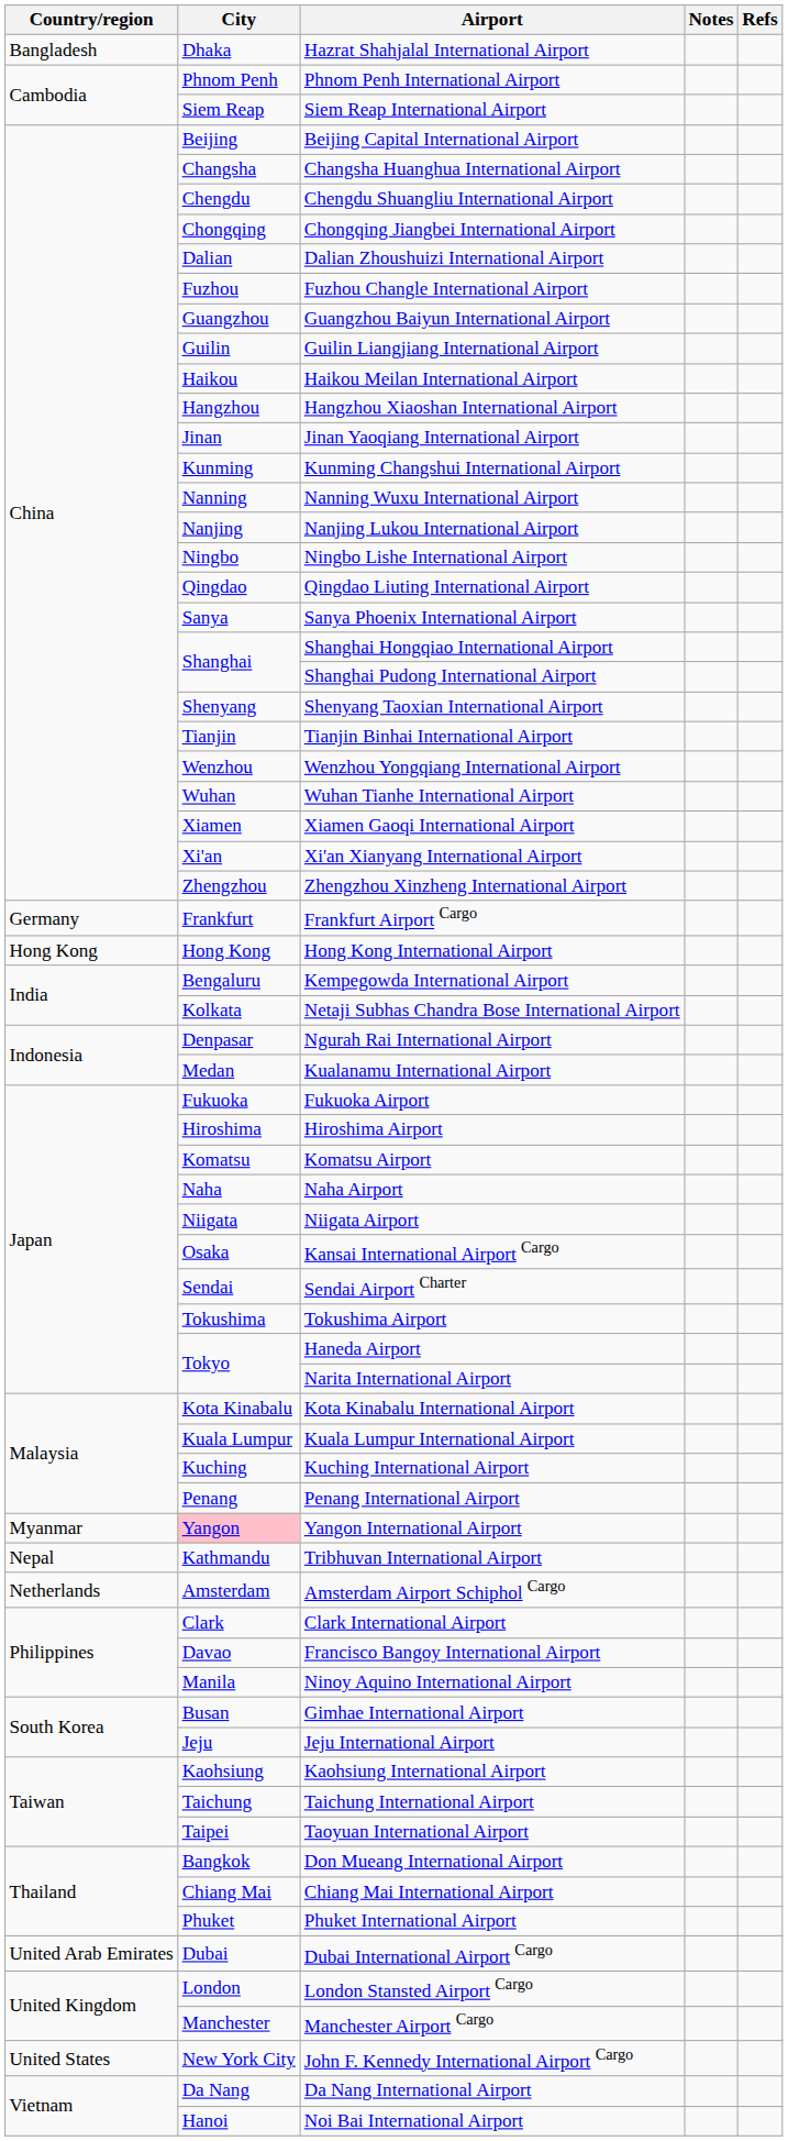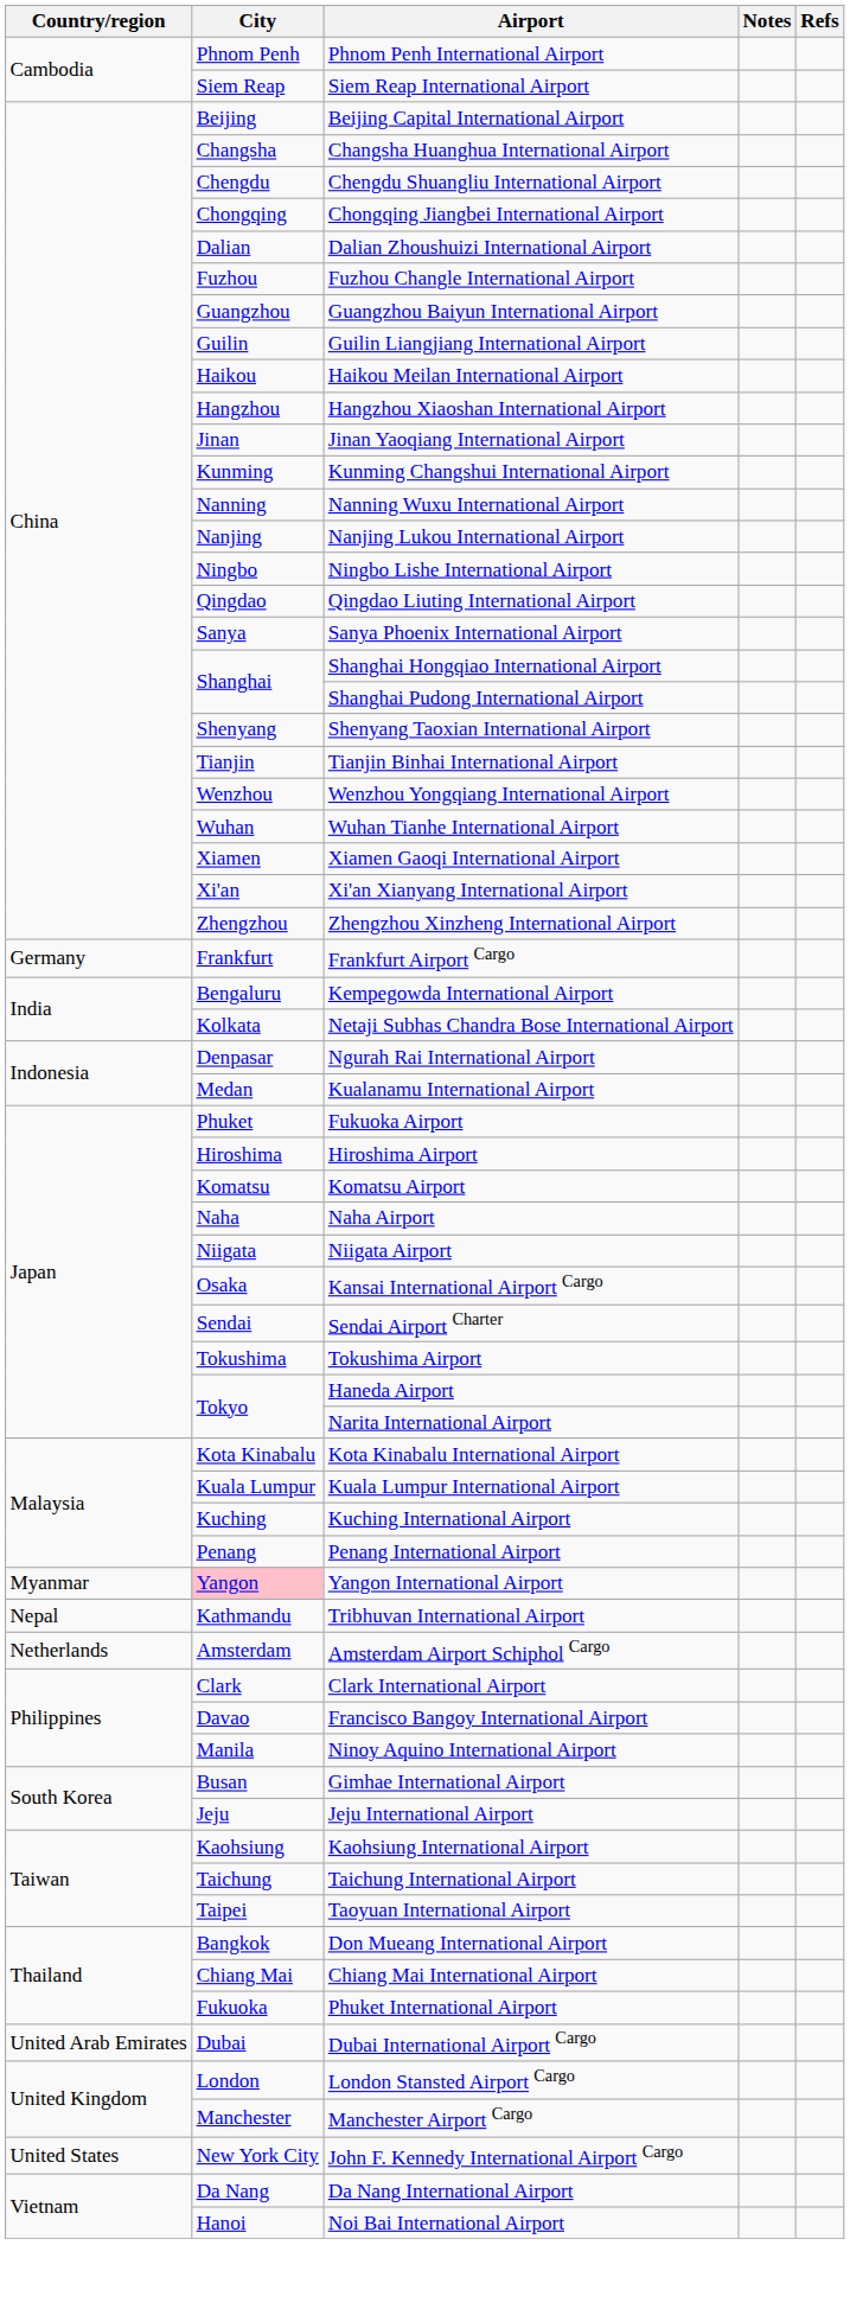- row: Bangladesh | Dhaka | Hazrat Shahjalal International Airport
- row: Hong Kong | Hong Kong | Hong Kong International Airport
Fukuoka Airport | City: Fukuoka -> Phuket
Phuket International Airport | City: Phuket -> Fukuoka
